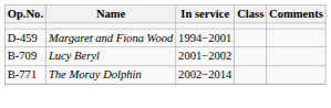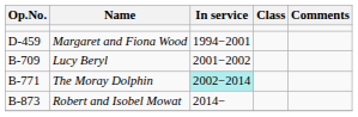The Moray Dolphin | In service: no background -> paleturquoise background
+ row: B-873 | Robert and Isobel Mowat | 2014−
